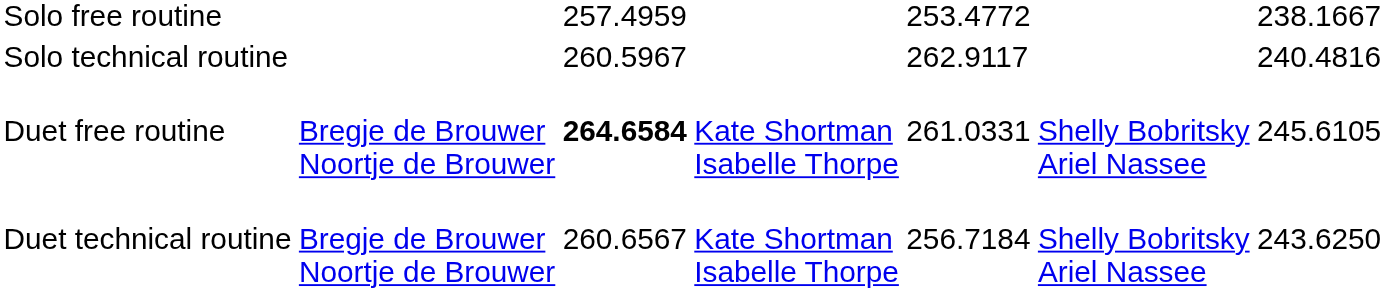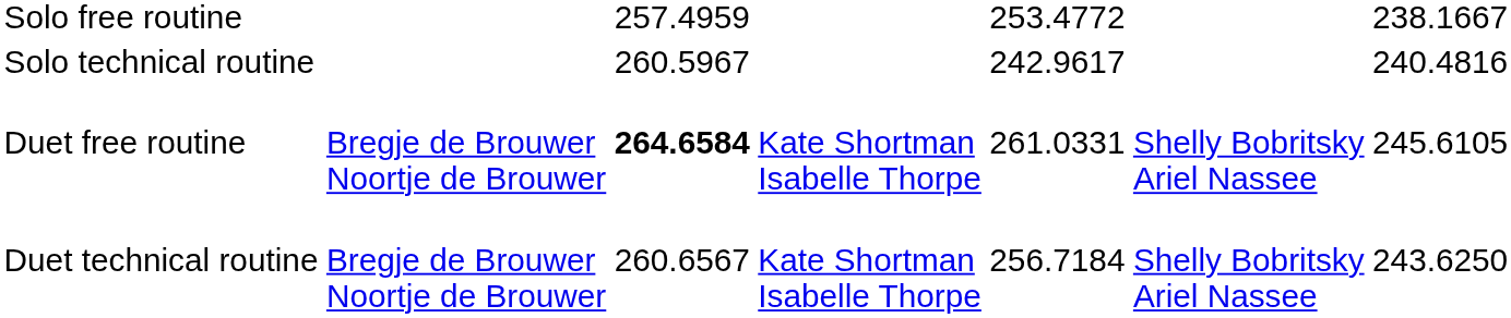Solo technical routine | column 5: 262.9117 -> 242.9617
